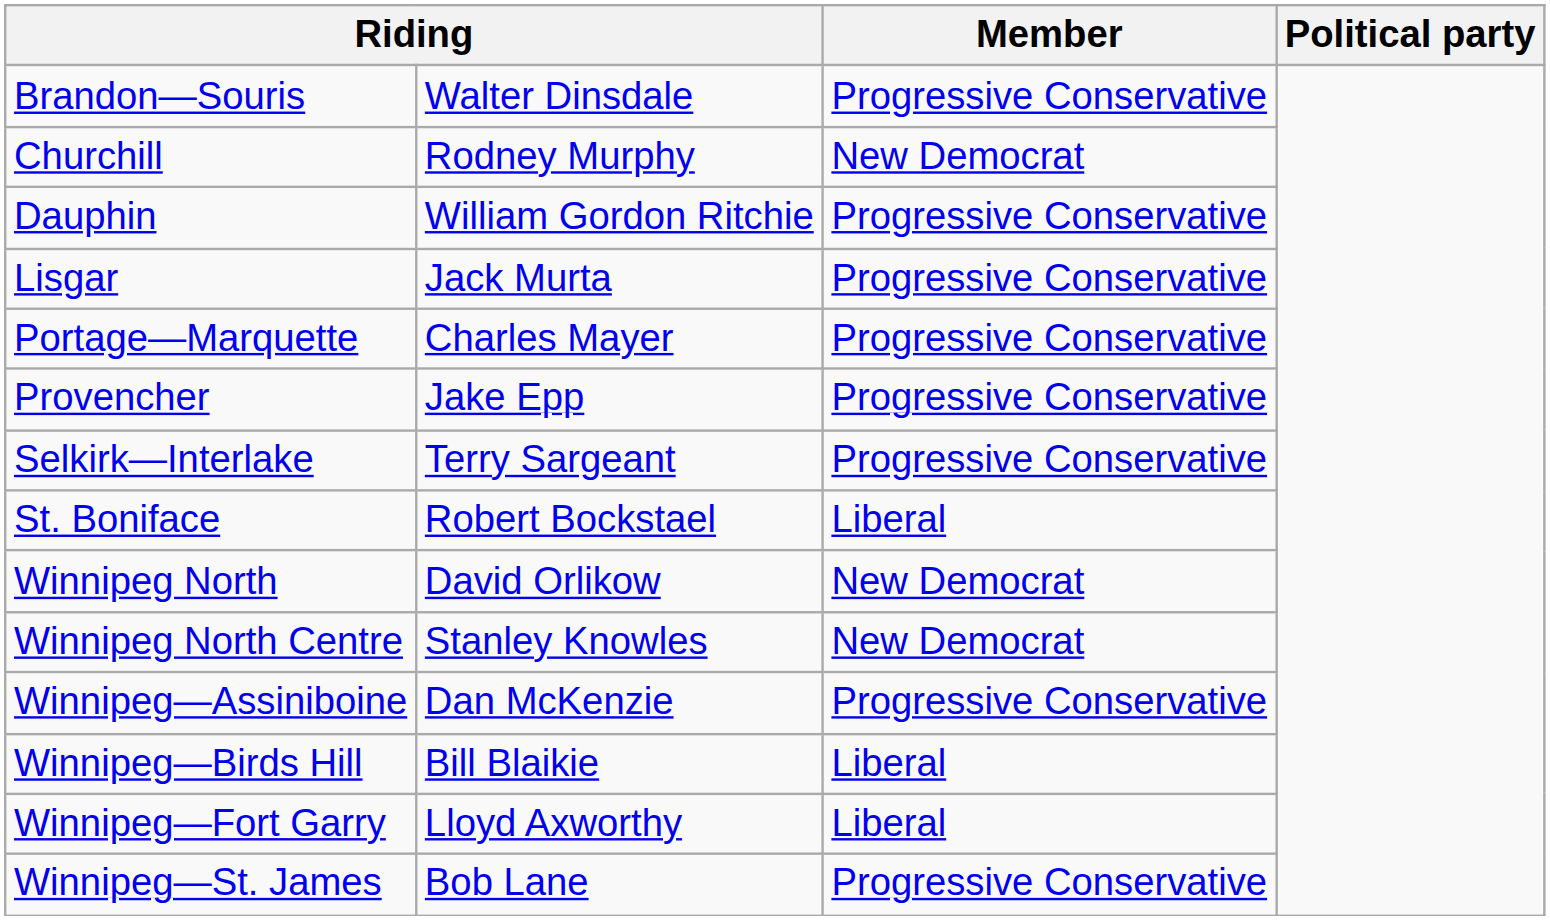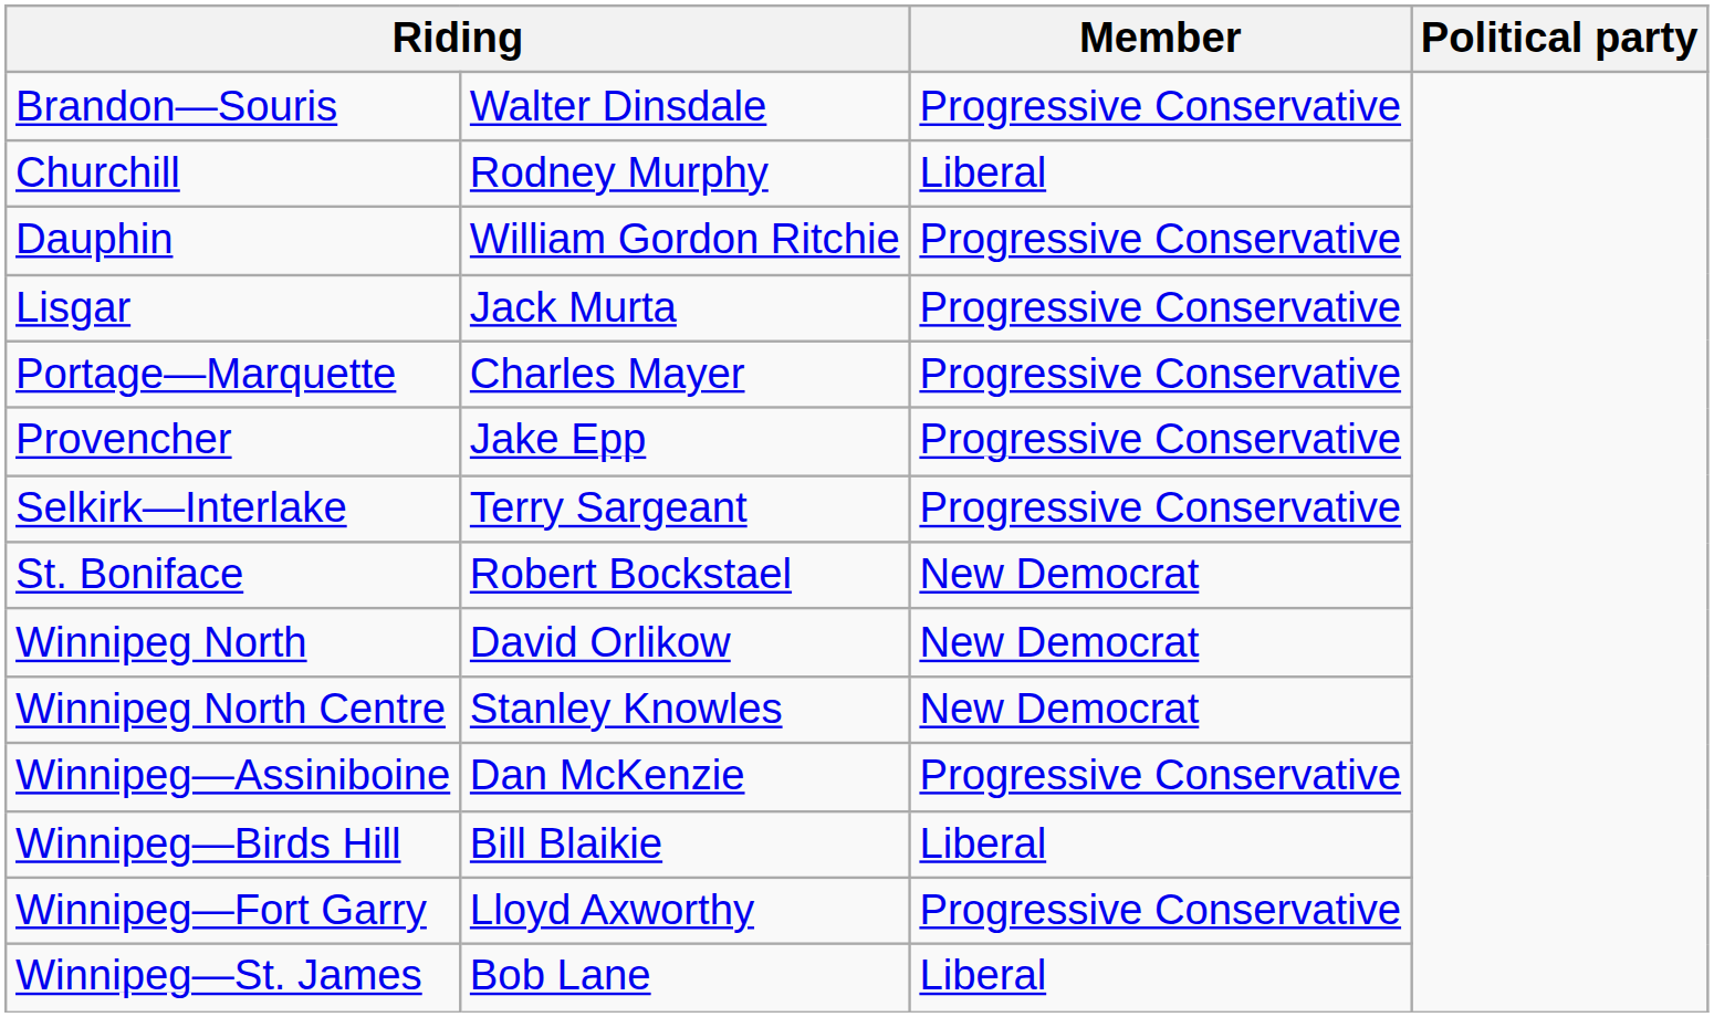Churchill | Member: New Democrat -> Liberal
St. Boniface | Member: Liberal -> New Democrat
Winnipeg—Fort Garry | Member: Liberal -> Progressive Conservative
Winnipeg—St. James | Member: Progressive Conservative -> Liberal
